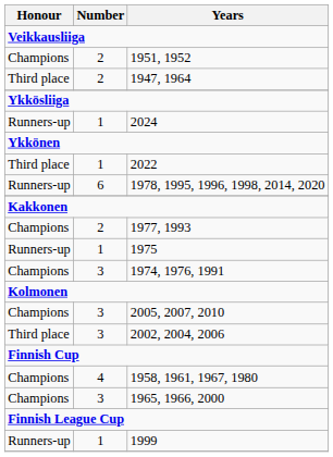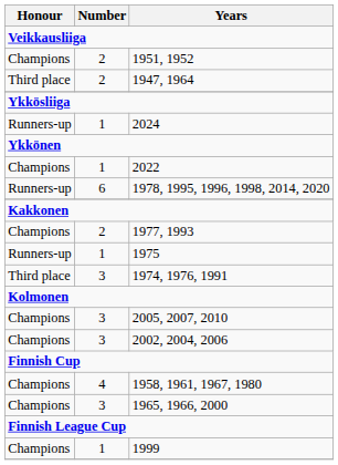2022 | Honour: Third place -> Champions
1974, 1976, 1991 | Honour: Champions -> Third place
2002, 2004, 2006 | Honour: Third place -> Champions
1999 | Honour: Runners-up -> Champions
